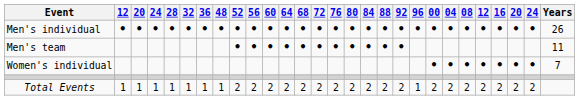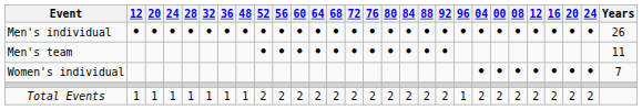columns swapped: 00 <-> 04
